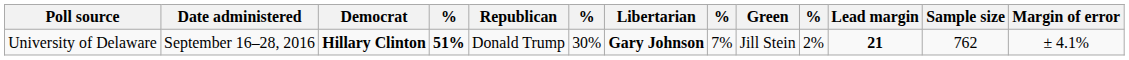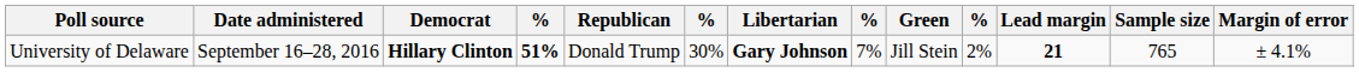University of Delaware | Sample size: 762 -> 765
